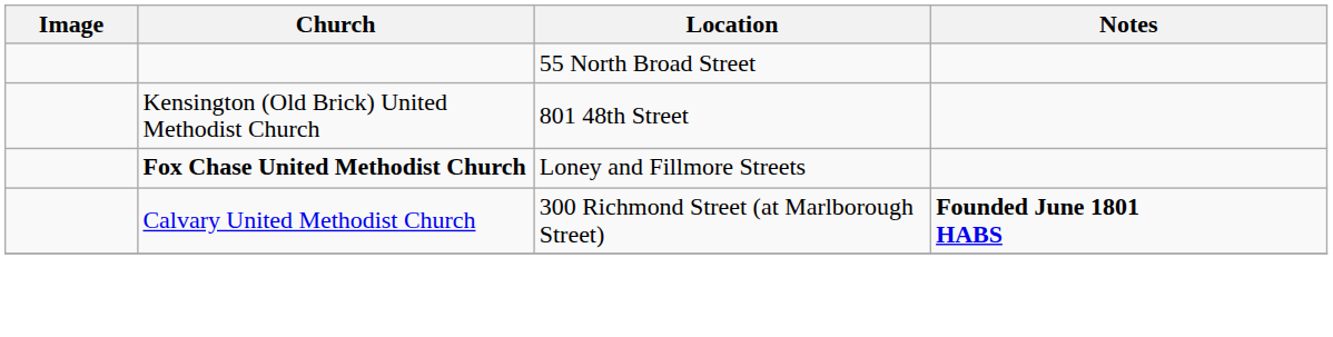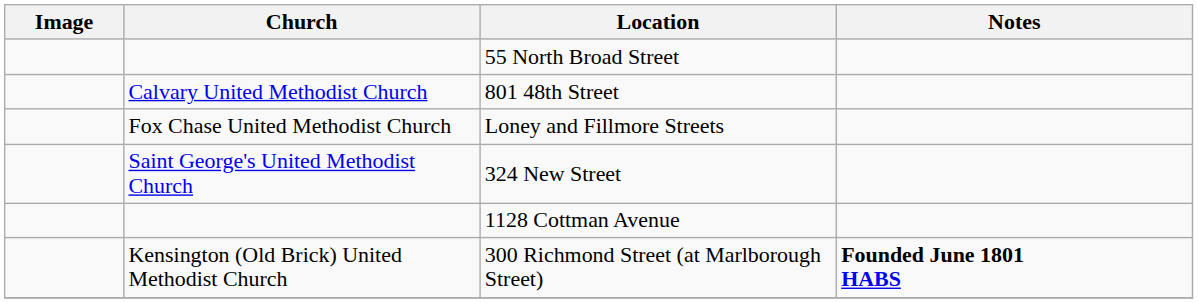801 48th Street | Church: Kensington (Old Brick) United Methodist Church -> Calvary United Methodist Church
Loney and Fillmore Streets | Church: bold -> normal
+ row: Saint George's United Methodist Church | 324 New Street
+ row: 1128 Cottman Avenue
300 Richmond Street (at Marlborough Street) | Church: Calvary United Methodist Church -> Kensington (Old Brick) United Methodist Church
